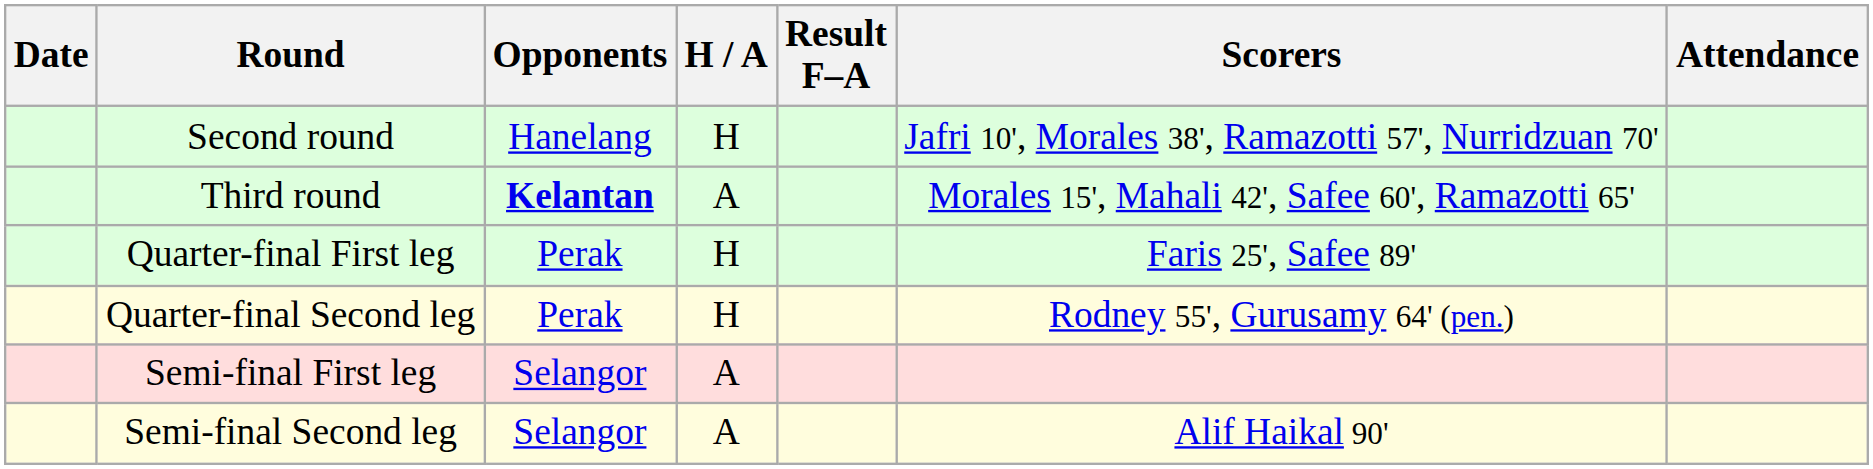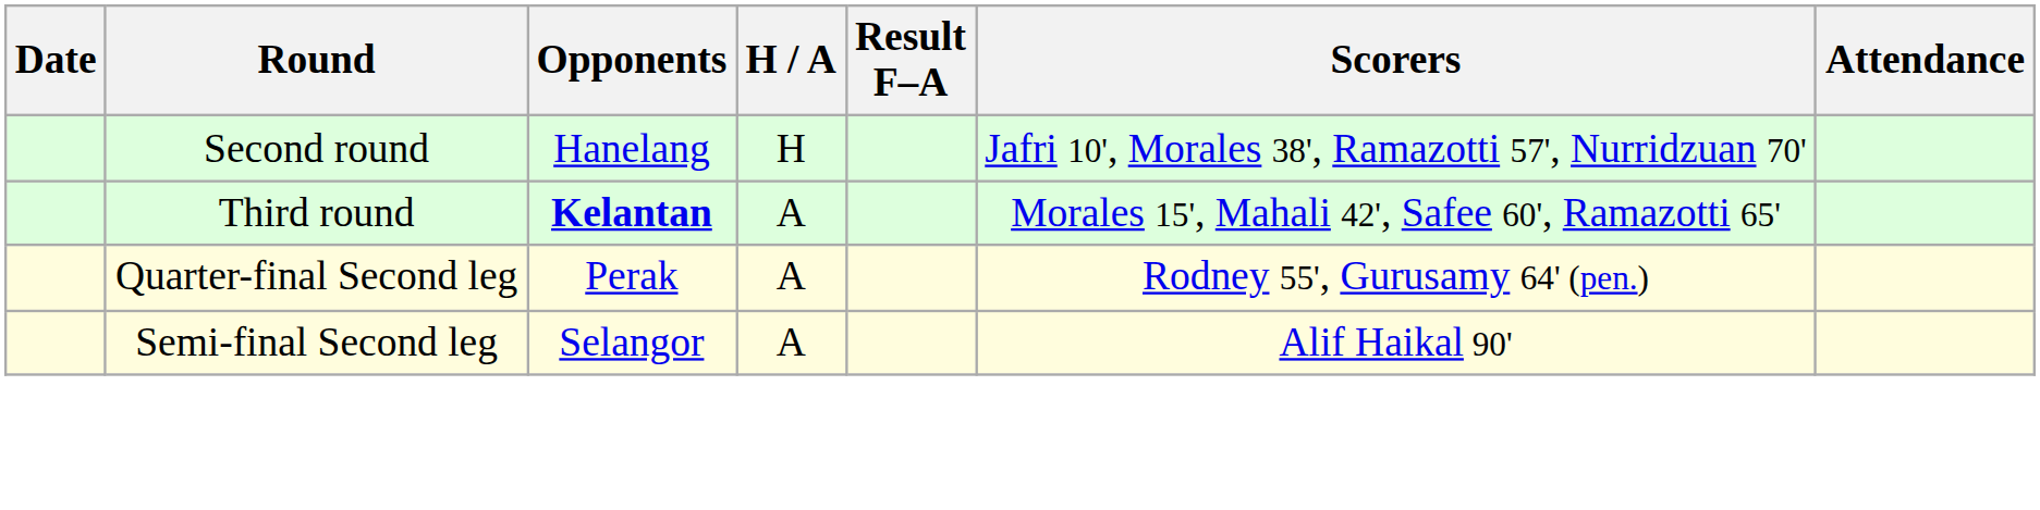- row: Quarter-final First leg | Perak | H | Faris 25', Safee 89'
Quarter-final Second leg | H / A: H -> A
- row: Semi-final First leg | Selangor | A
